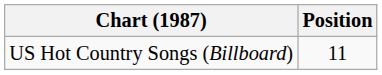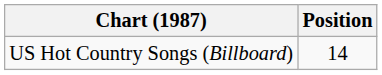US Hot Country Songs (Billboard) | Position: 11 -> 14
